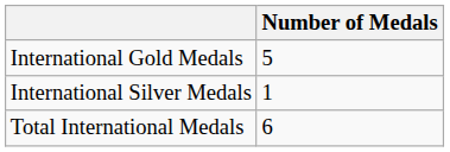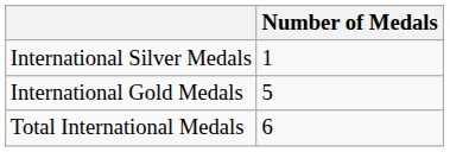rows swapped: International Gold Medals <-> International Silver Medals
